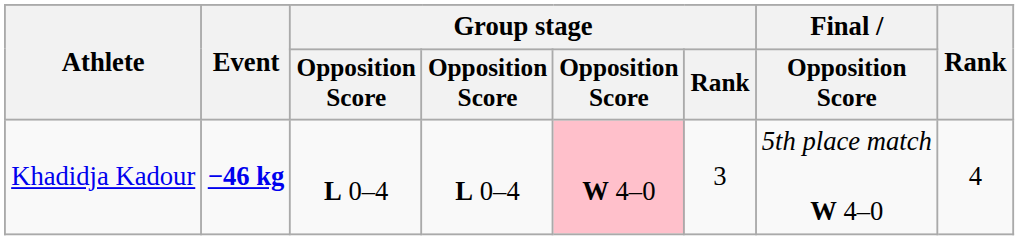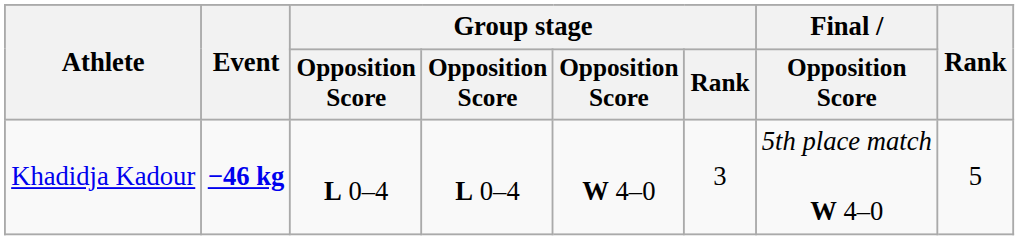Khadidja Kadour | column 5: pink background -> no background
Khadidja Kadour | Rank: 4 -> 5
